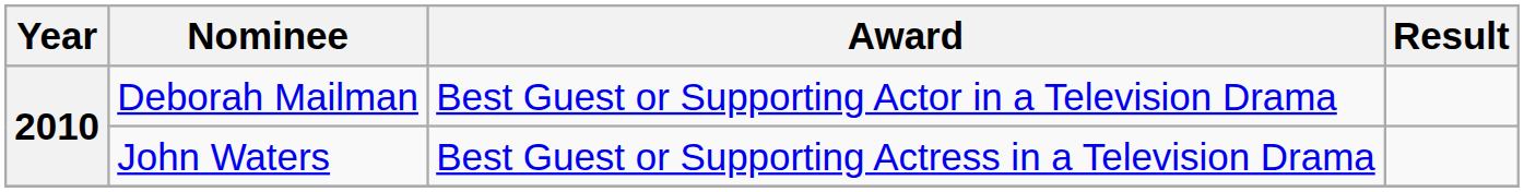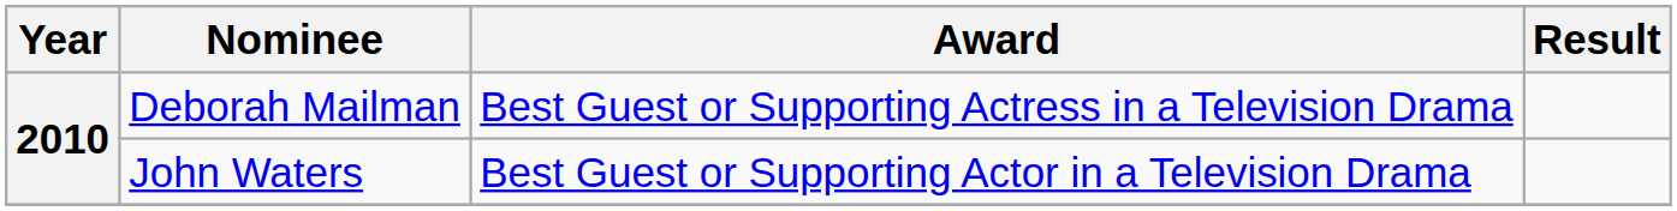Deborah Mailman | Award: Best Guest or Supporting Actor in a Television Drama -> Best Guest or Supporting Actress in a Television Drama
John Waters | Award: Best Guest or Supporting Actress in a Television Drama -> Best Guest or Supporting Actor in a Television Drama
